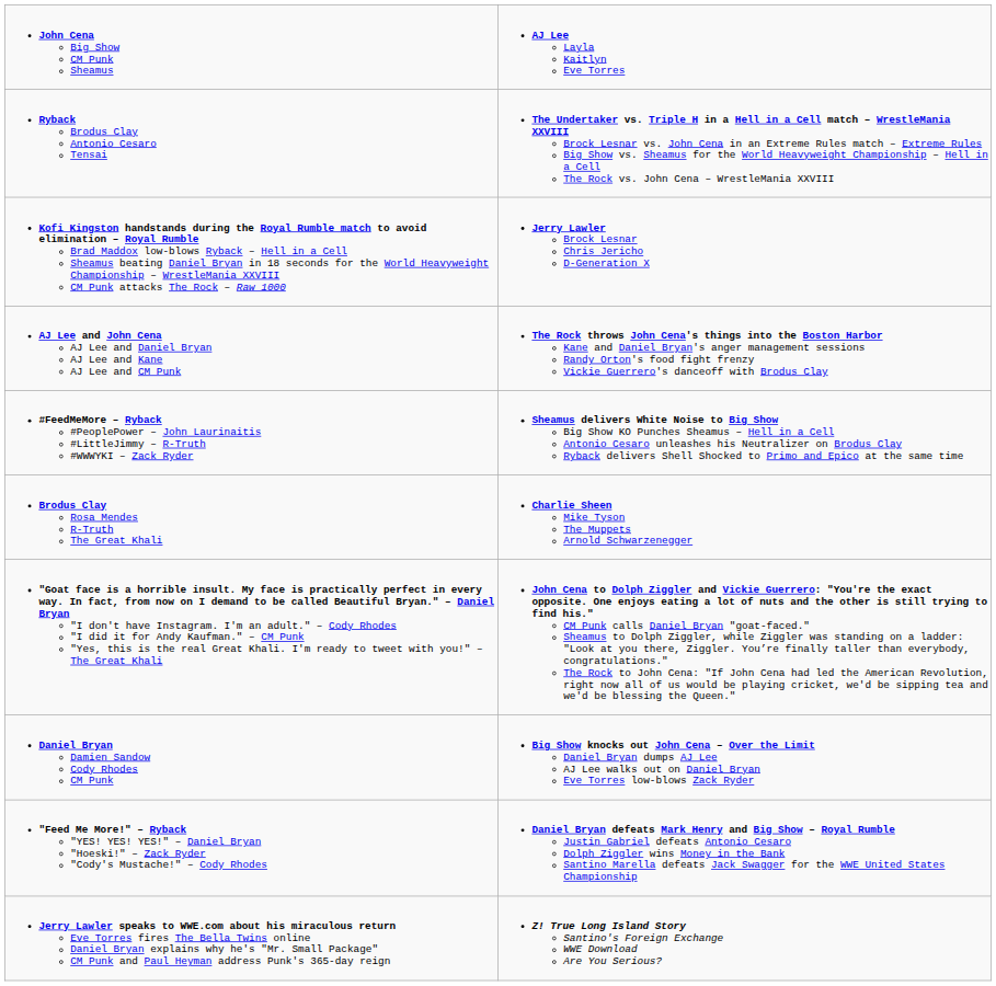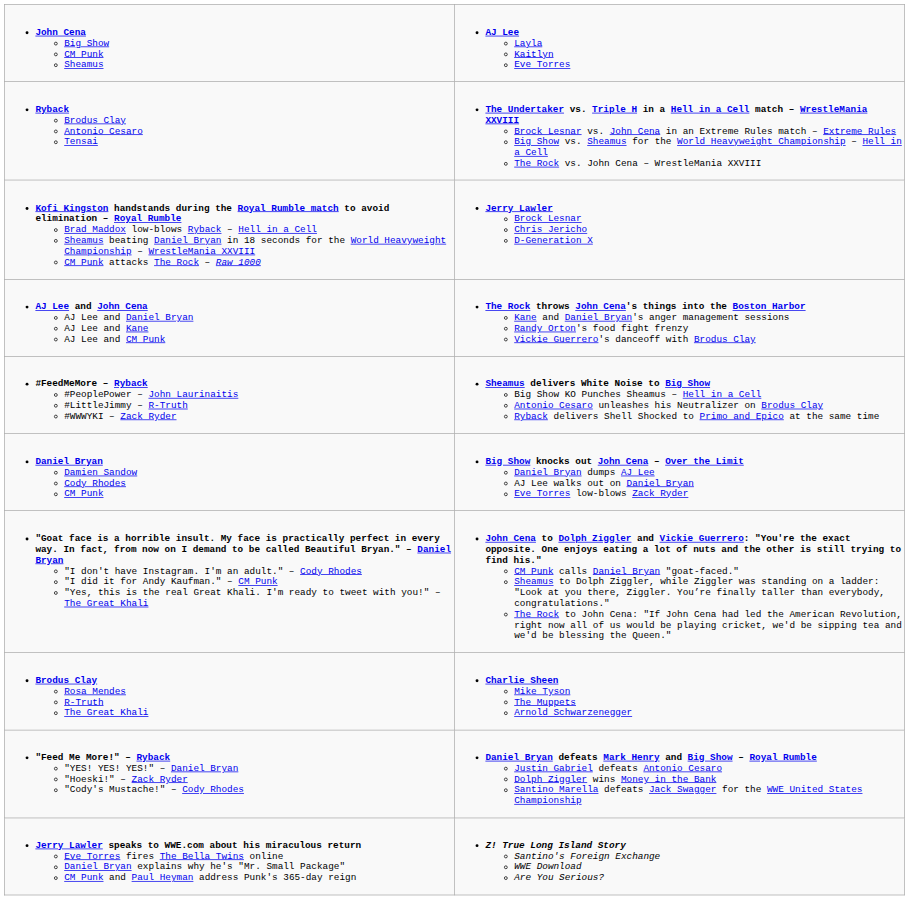rows swapped: Brodus Clay Rosa Mendes R-Truth The Great Khali <-> Daniel Bryan Damien Sandow Cody Rhodes CM Punk
